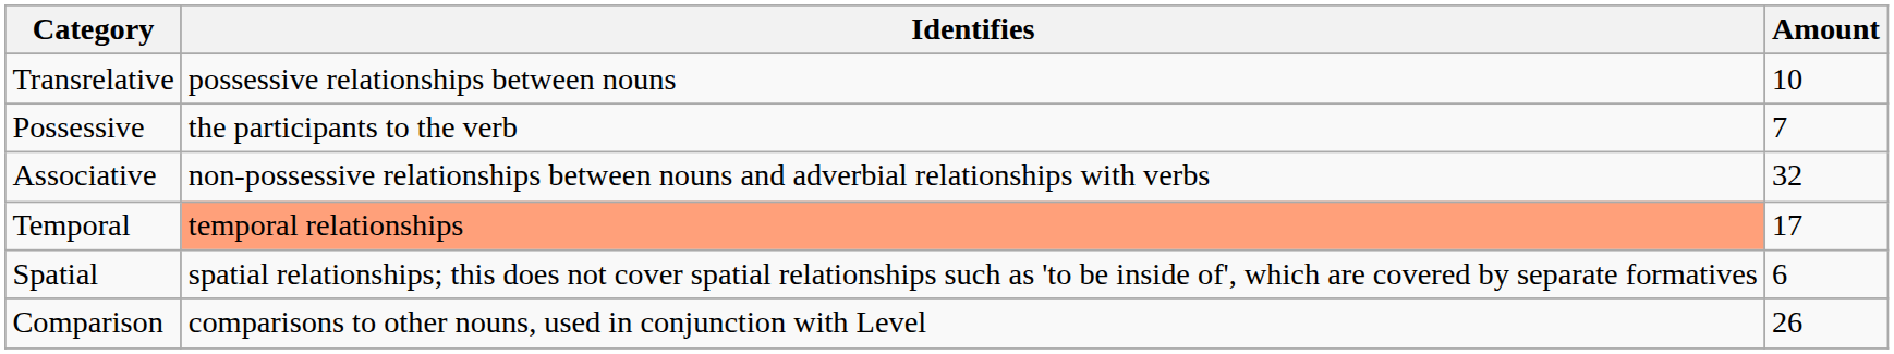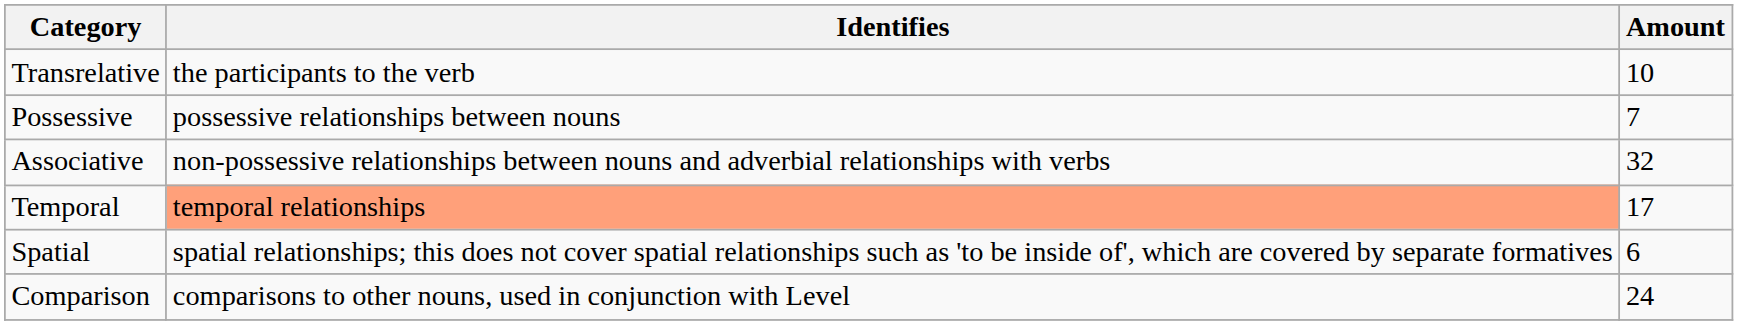Transrelative | Identifies: possessive relationships between nouns -> the participants to the verb
Possessive | Identifies: the participants to the verb -> possessive relationships between nouns
Comparison | Amount: 26 -> 24
